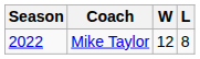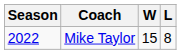Mike Taylor | W: 12 -> 15
